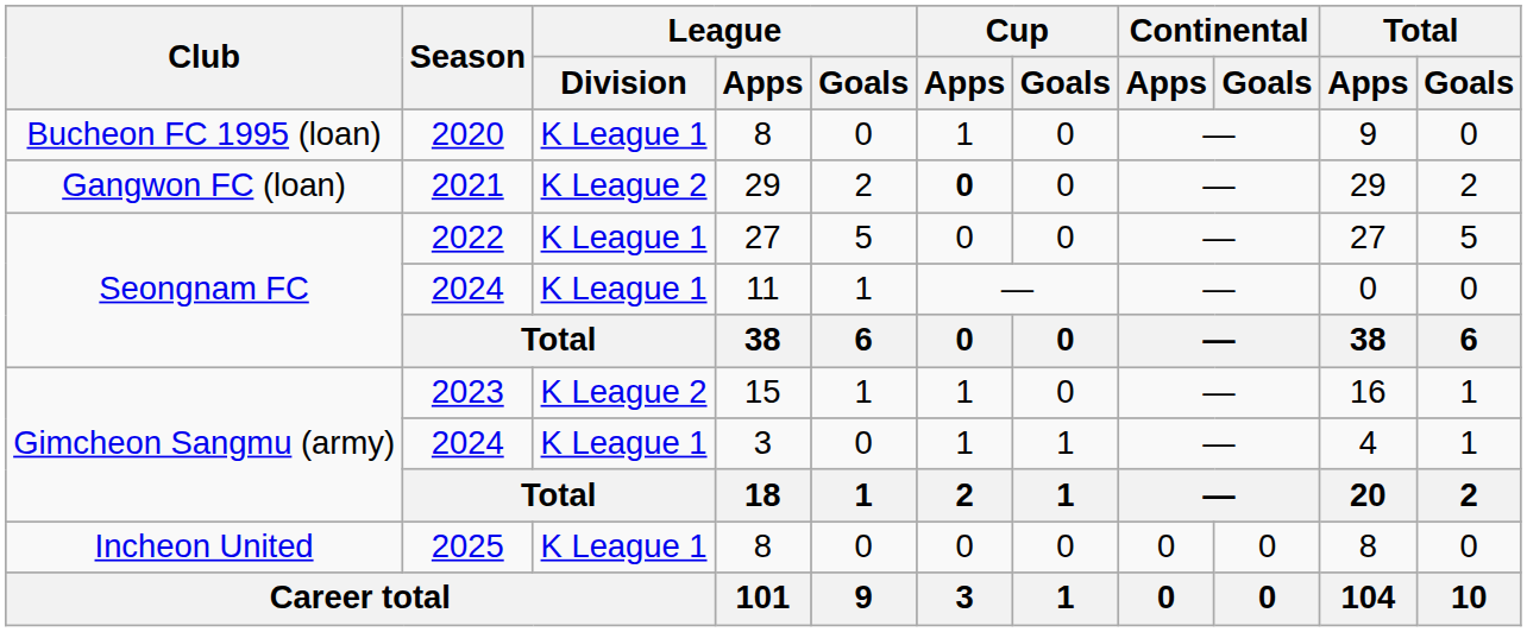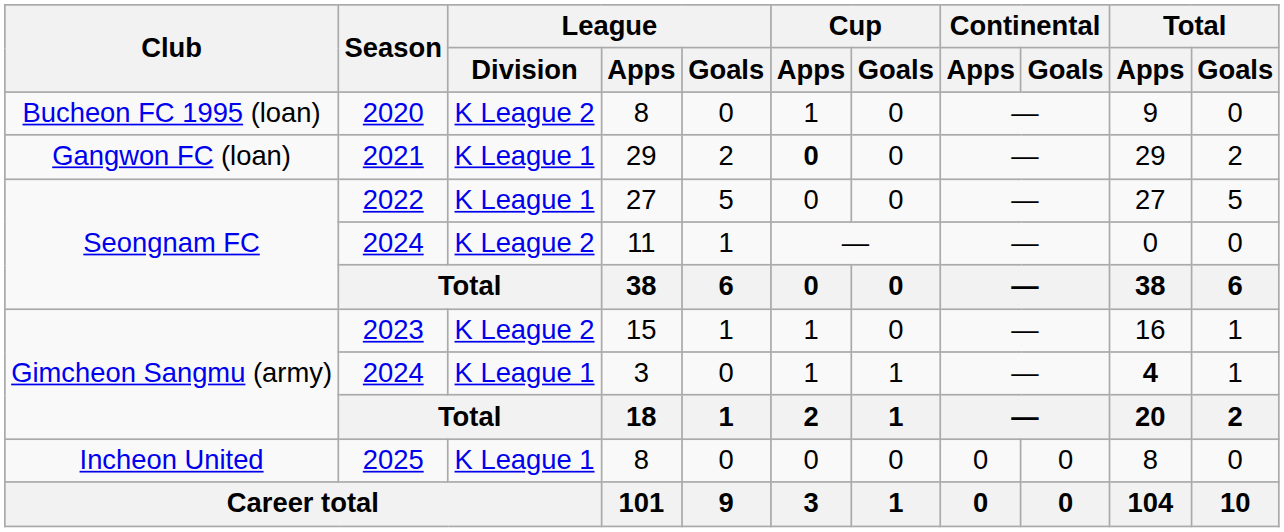2020 | League / Division: K League 1 -> K League 2
2021 | League / Division: K League 2 -> K League 1
2024 / 11 | League / Division: K League 1 -> K League 2
2024 / 3 | Total / Apps: normal -> bold
